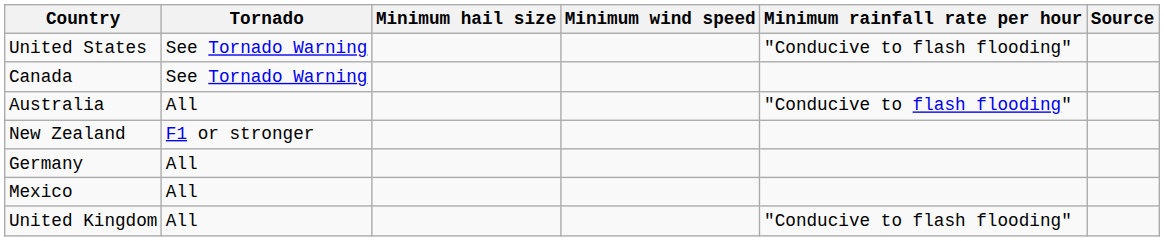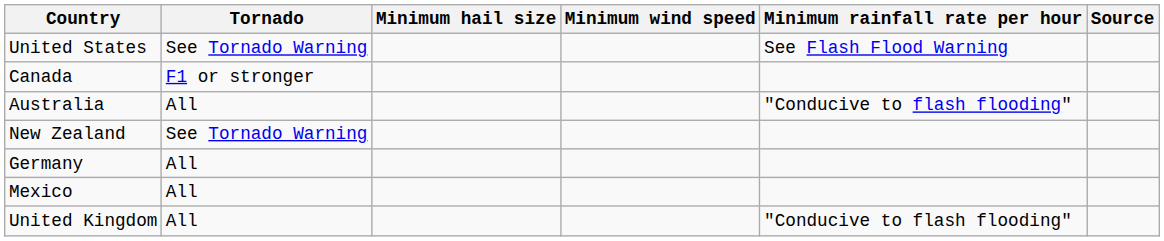United States | Minimum rainfall rate per hour: "Conducive to flash flooding" -> See Flash Flood Warning
Canada | Tornado: See Tornado Warning -> F1 or stronger
New Zealand | Tornado: F1 or stronger -> See Tornado Warning
